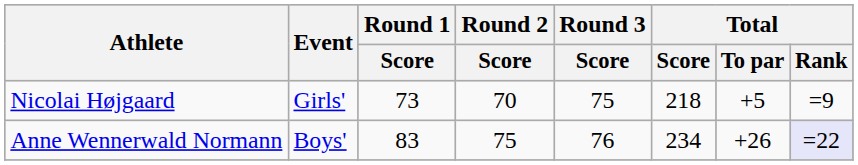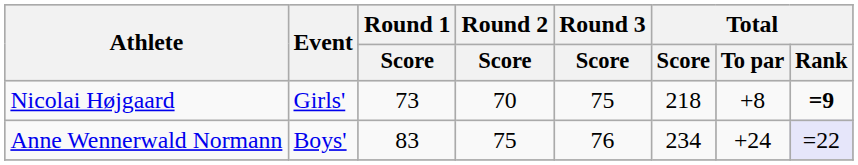Nicolai Højgaard | Total / To par: +5 -> +8
Nicolai Højgaard | Total / Rank: normal -> bold
Anne Wennerwald Normann | Total / To par: +26 -> +24
